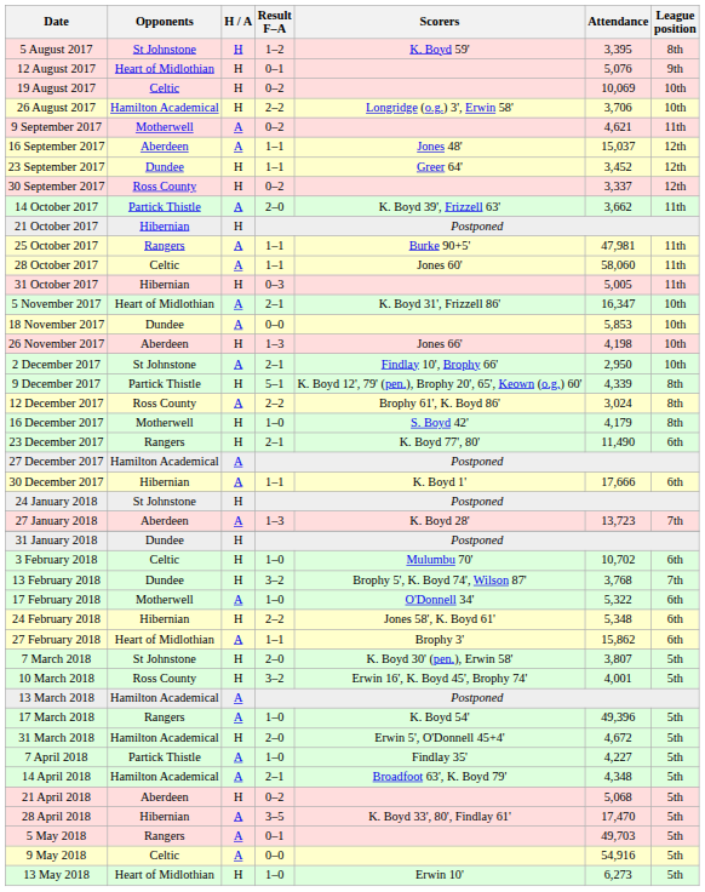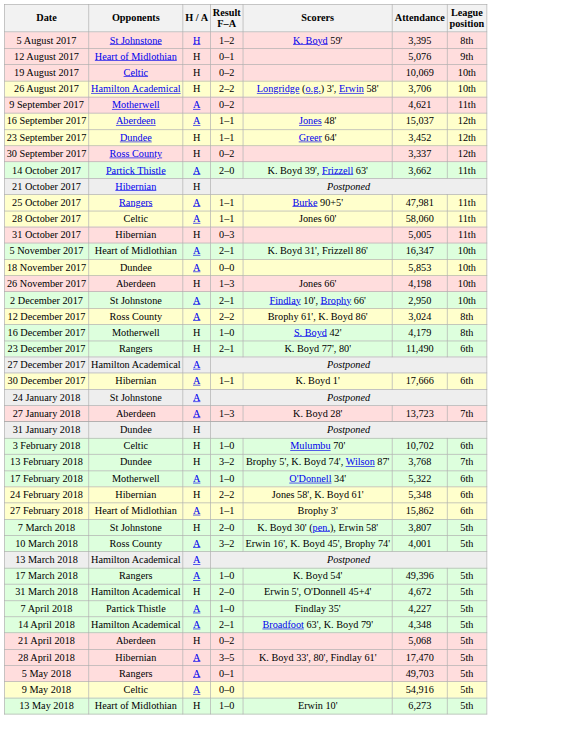- row: 9 December 2017 | Partick Thistle | H | 5–1 | K. Boyd 12', 79' (pen.), Brophy 20', 65', Keown (o.g.) 60' | 4,339 | 8th
24 January 2018 | H / A: H -> A
10 March 2018 | H / A: H -> A
